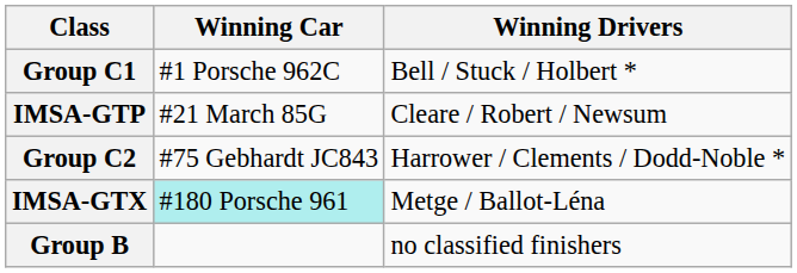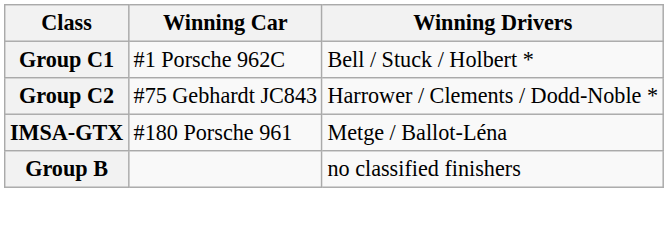- row: IMSA-GTP | #21 March 85G | Cleare / Robert / Newsum
IMSA-GTX | Winning Car: paleturquoise background -> no background
